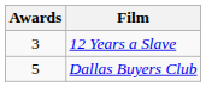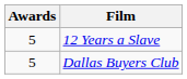12 Years a Slave | Awards: 3 -> 5
